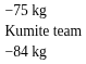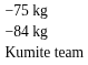rows swapped: −84 kg <-> Kumite team
